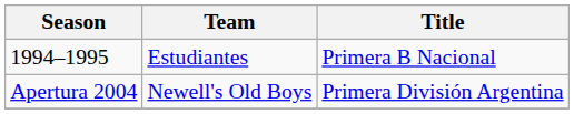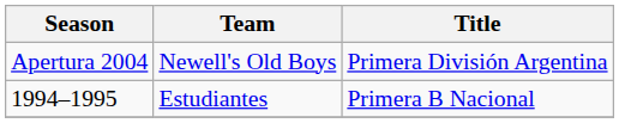rows swapped: 1994–1995 <-> Apertura 2004
